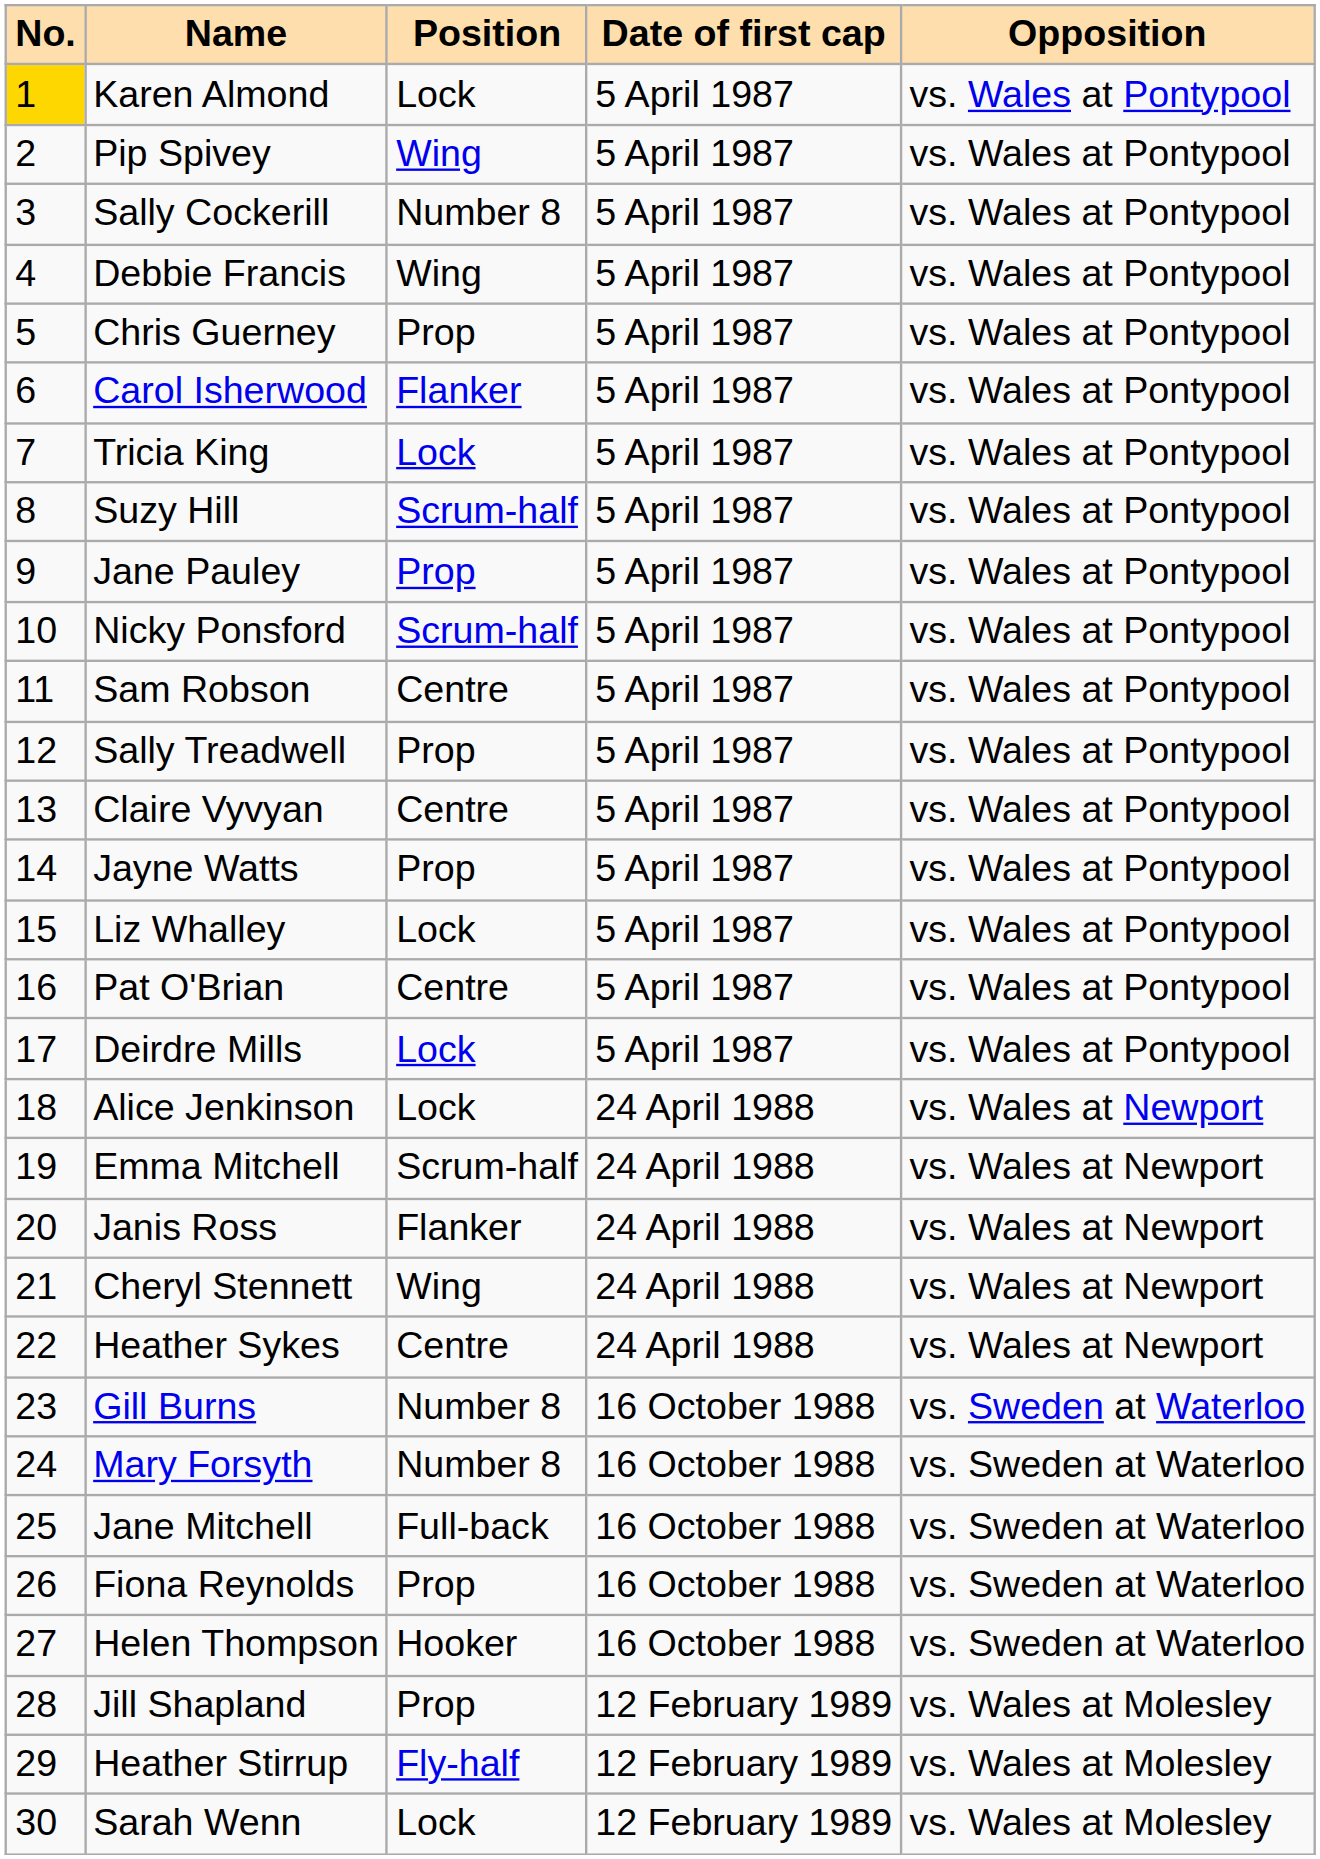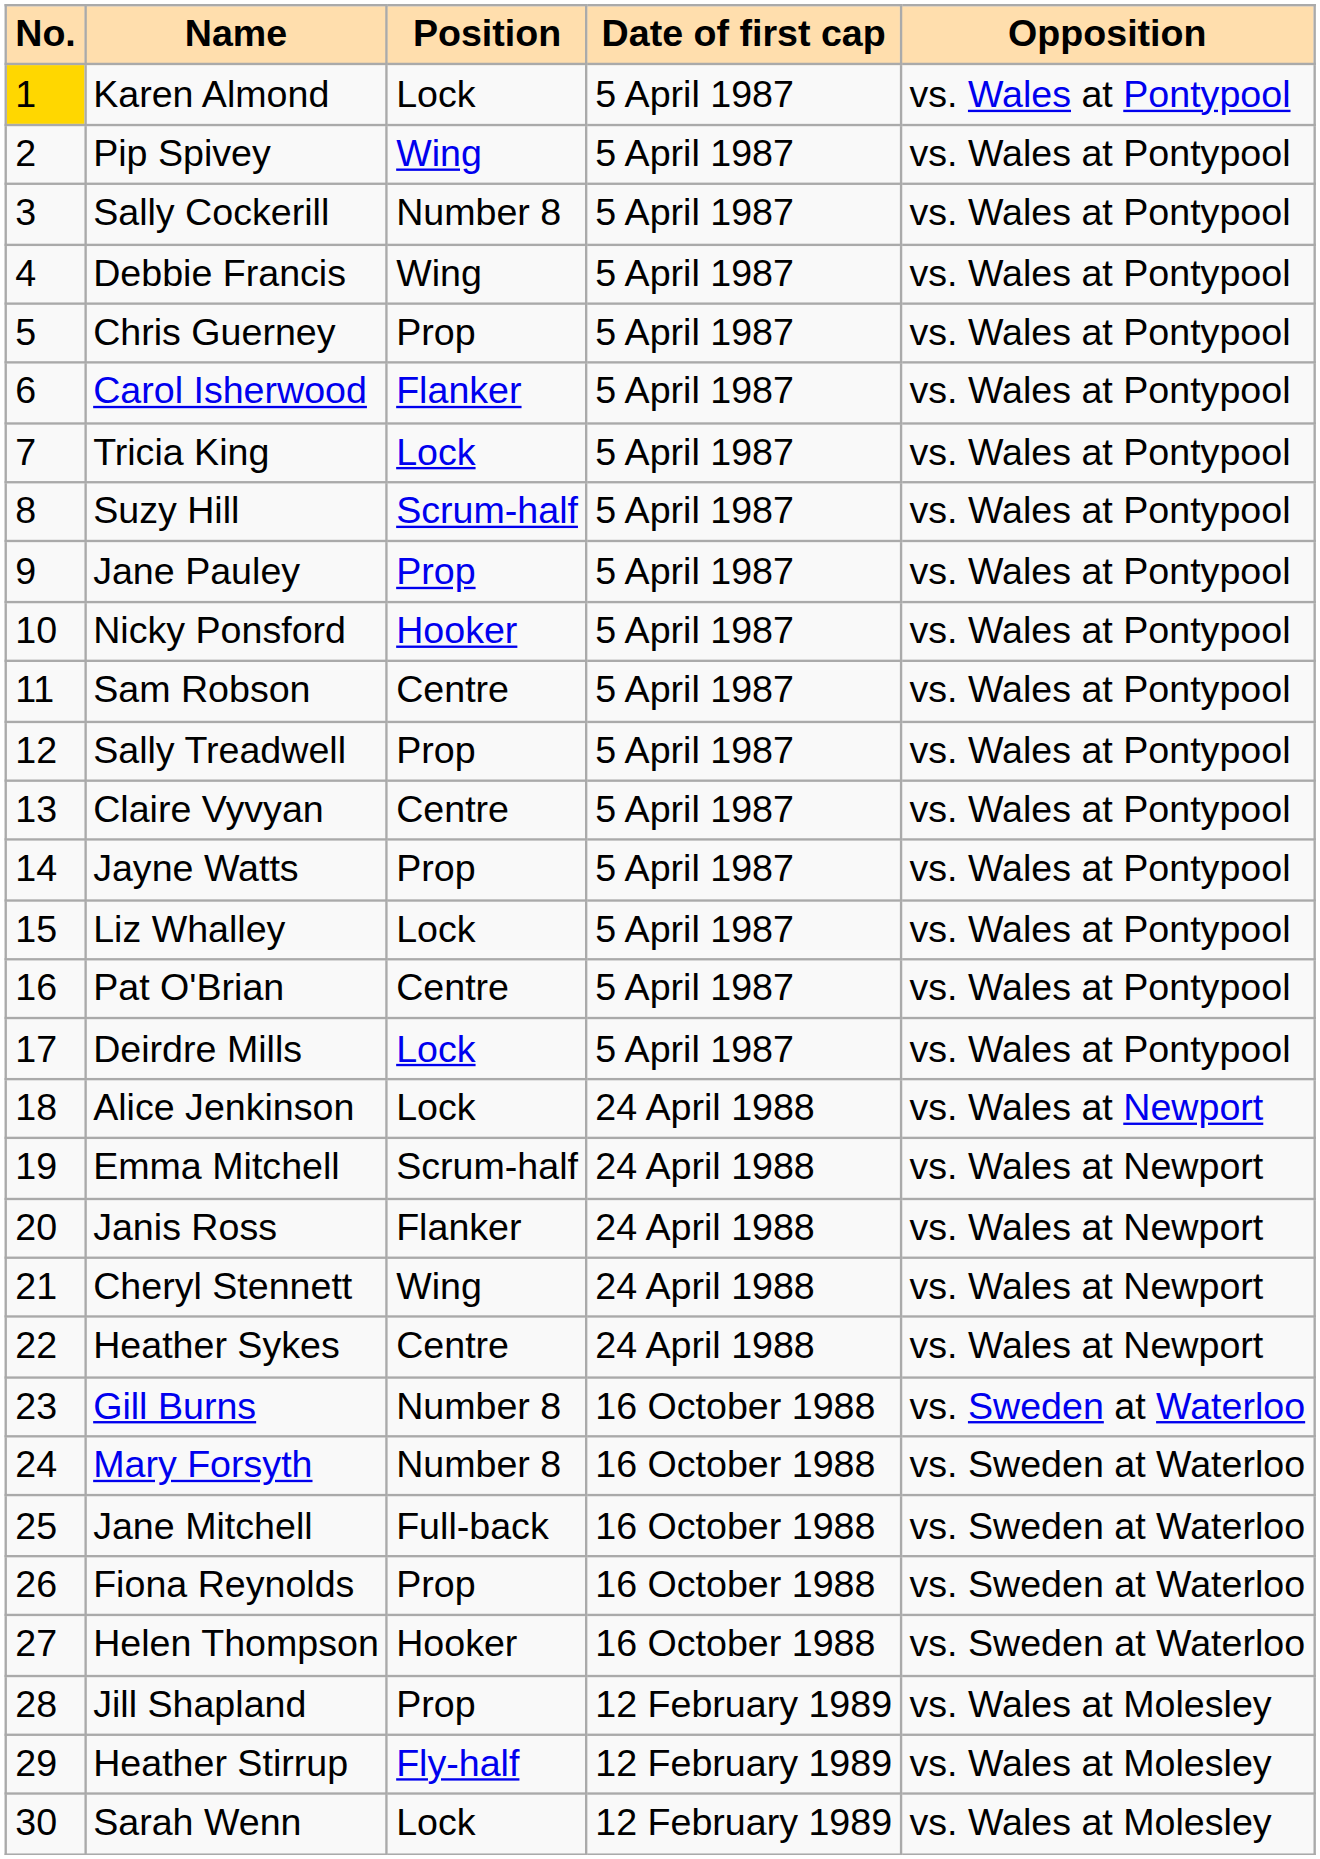Nicky Ponsford | Position: Scrum-half -> Hooker
